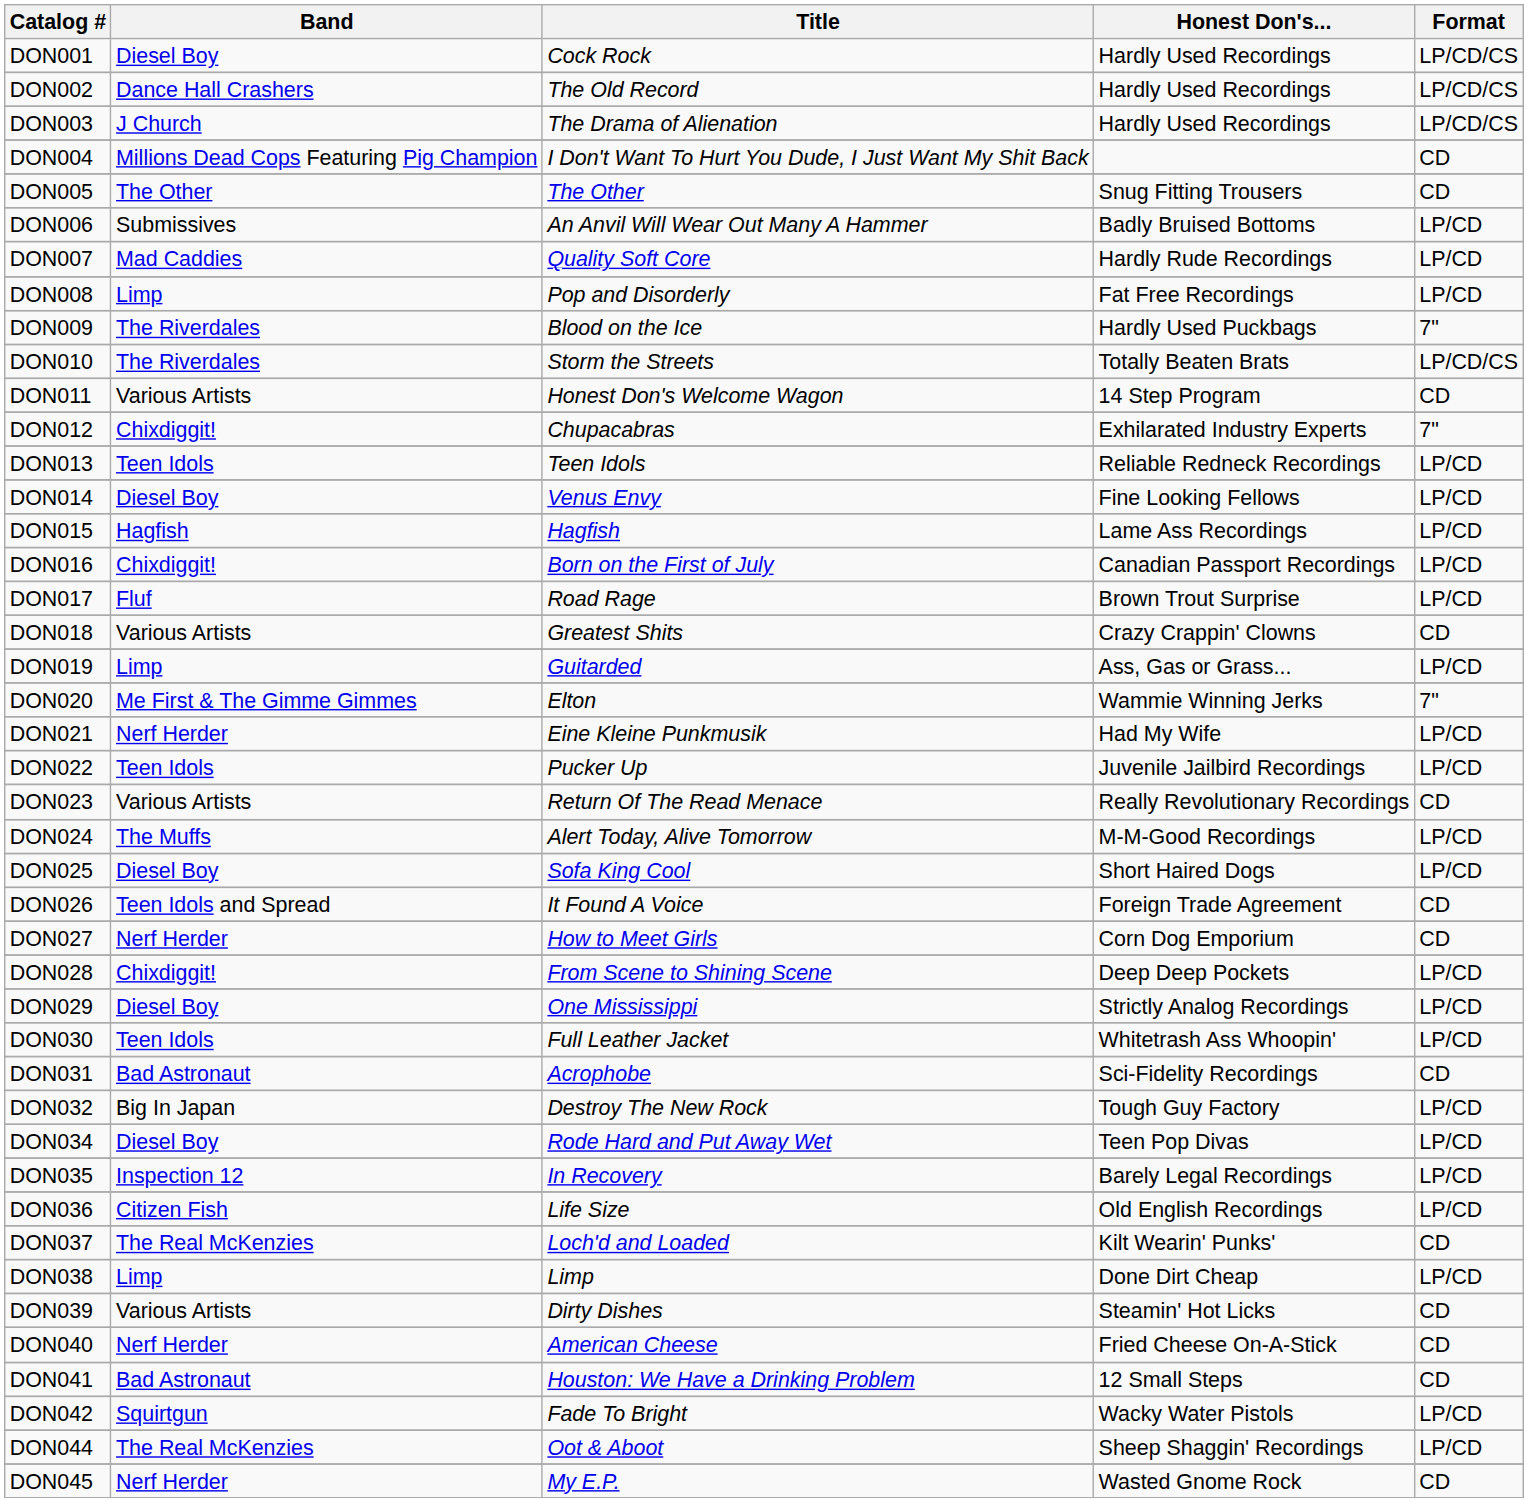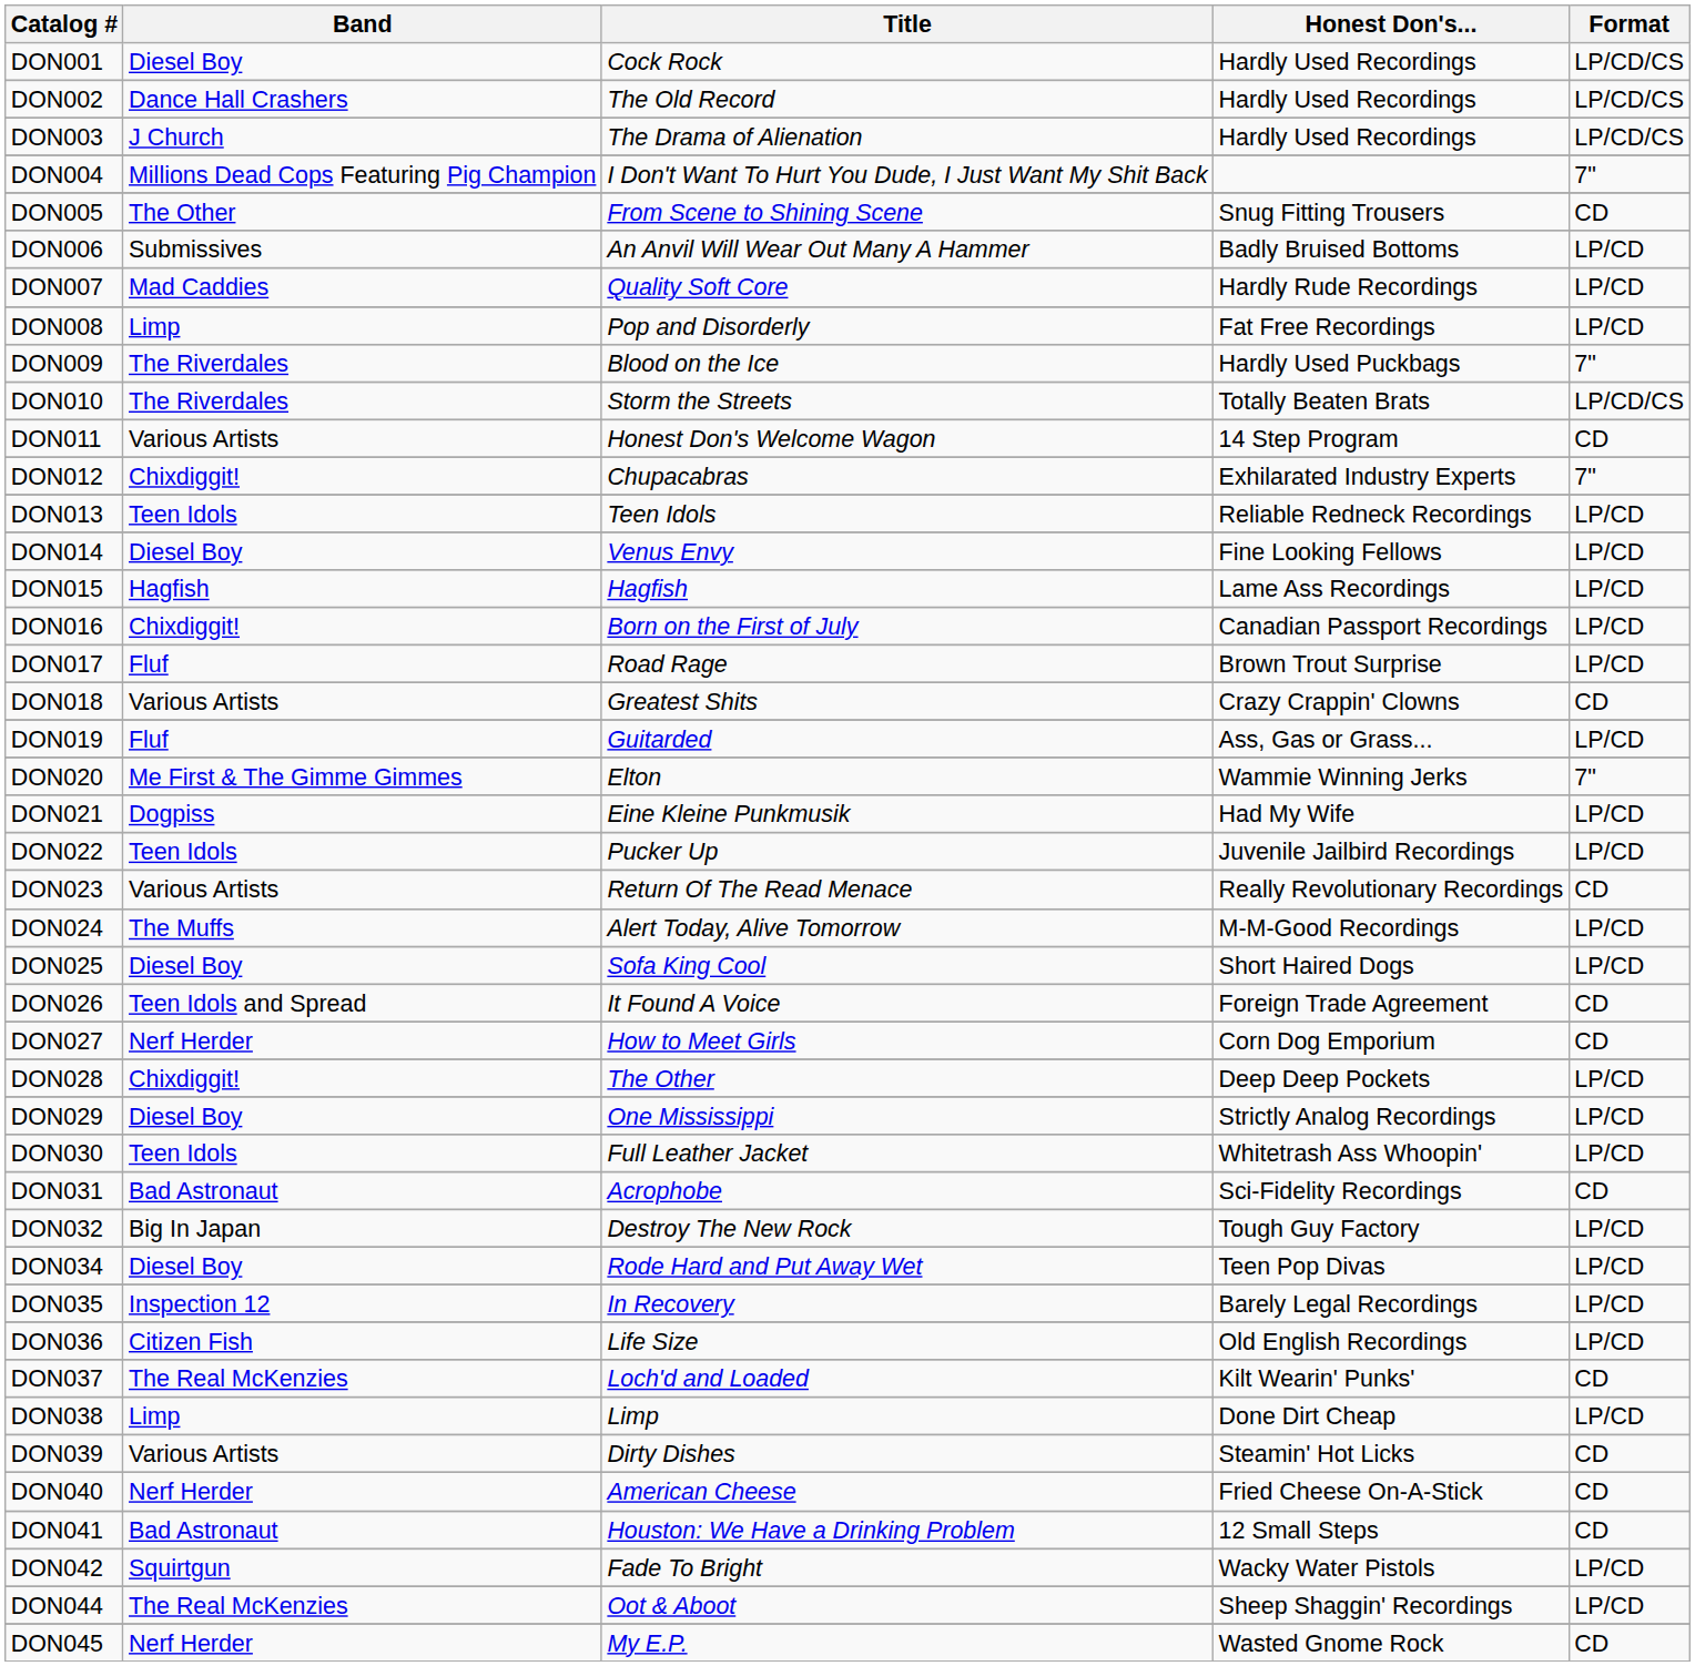DON004 | Format: CD -> 7"
DON005 | Title: The Other -> From Scene to Shining Scene
DON019 | Band: Limp -> Fluf
DON021 | Band: Nerf Herder -> Dogpiss
DON028 | Title: From Scene to Shining Scene -> The Other
